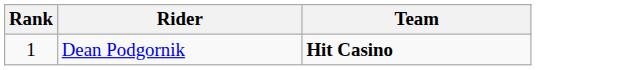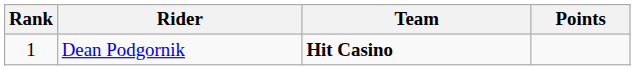+ column: Points
